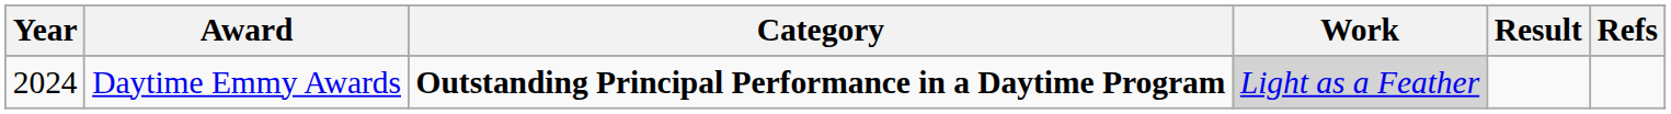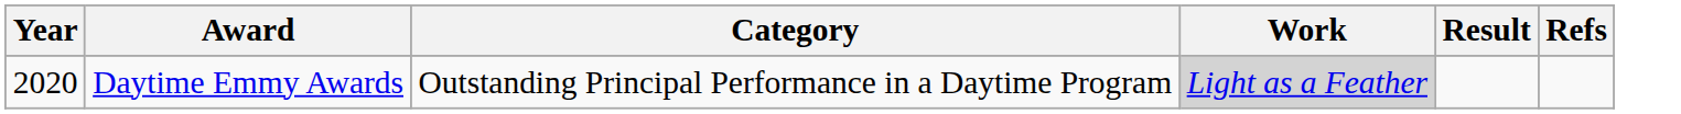Daytime Emmy Awards | Year: 2024 -> 2020
Daytime Emmy Awards | Category: bold -> normal
